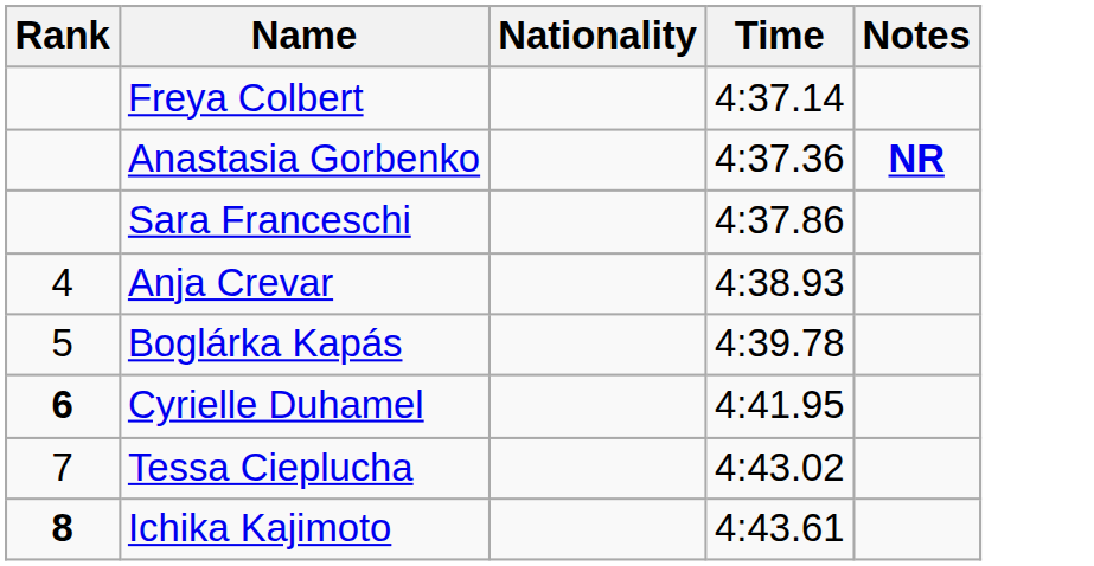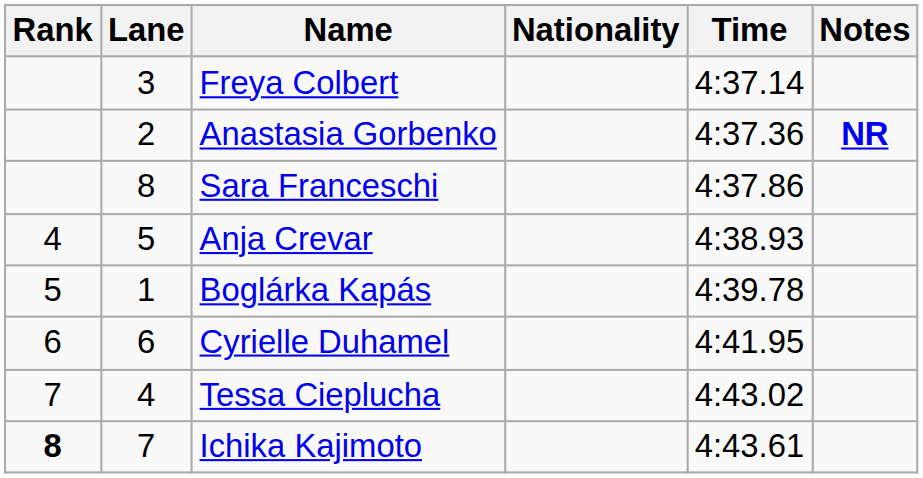+ column: Lane | 3 | 2 | 8 | 5 | 1 | 6 | 4 | 7
Cyrielle Duhamel | Rank: bold -> normal
